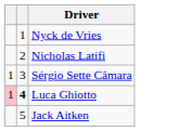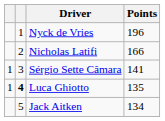+ column: Points | 196 | 166 | 141 | 135 | 134
Luca Ghiotto | column 1: pink background -> no background
